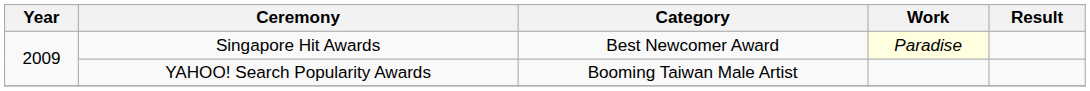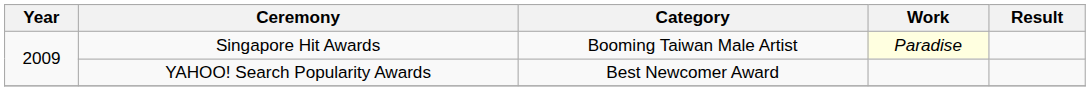Singapore Hit Awards | Category: Best Newcomer Award -> Booming Taiwan Male Artist
YAHOO! Search Popularity Awards | Category: Booming Taiwan Male Artist -> Best Newcomer Award
